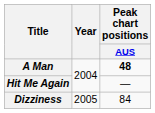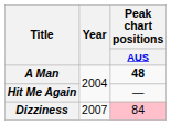Dizziness | Year: 2005 -> 2007
Dizziness | Peak chart positions / AUS: no background -> pink background
